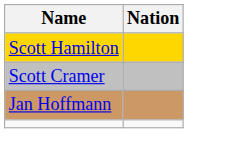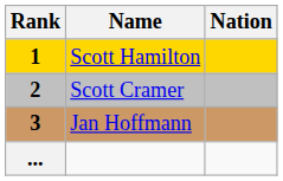+ column: Rank | 1 | 2 | 3 | ...
